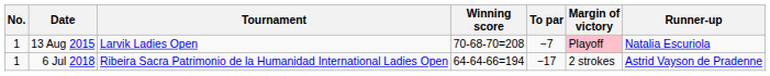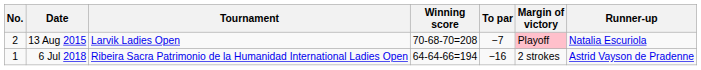13 Aug 2015 | No.: 1 -> 2
6 Jul 2018 | To par: −17 -> −16
